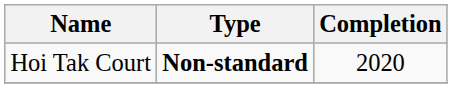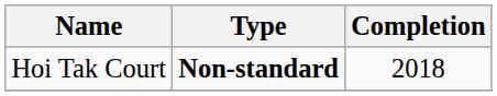Hoi Tak Court | Completion: 2020 -> 2018
